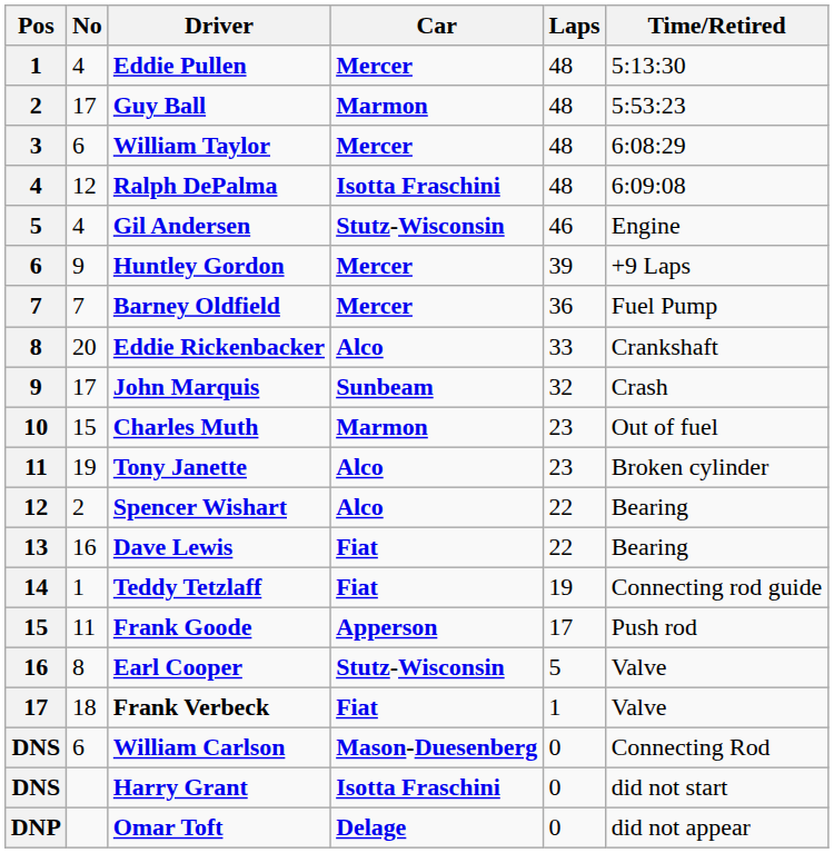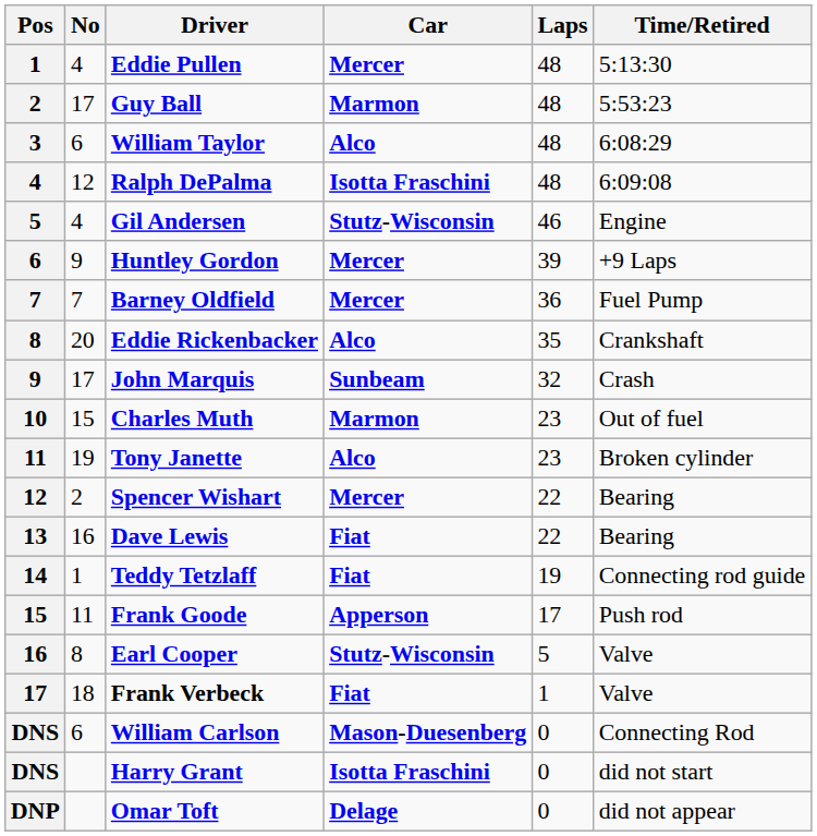William Taylor | Car: Mercer -> Alco
Eddie Rickenbacker | Laps: 33 -> 35
Spencer Wishart | Car: Alco -> Mercer
